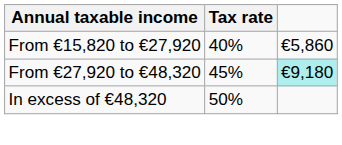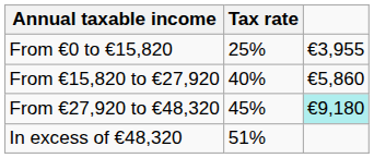+ row: From €0 to €15,820 | 25% | €3,955
In excess of €48,320 | Tax rate: 50% -> 51%
